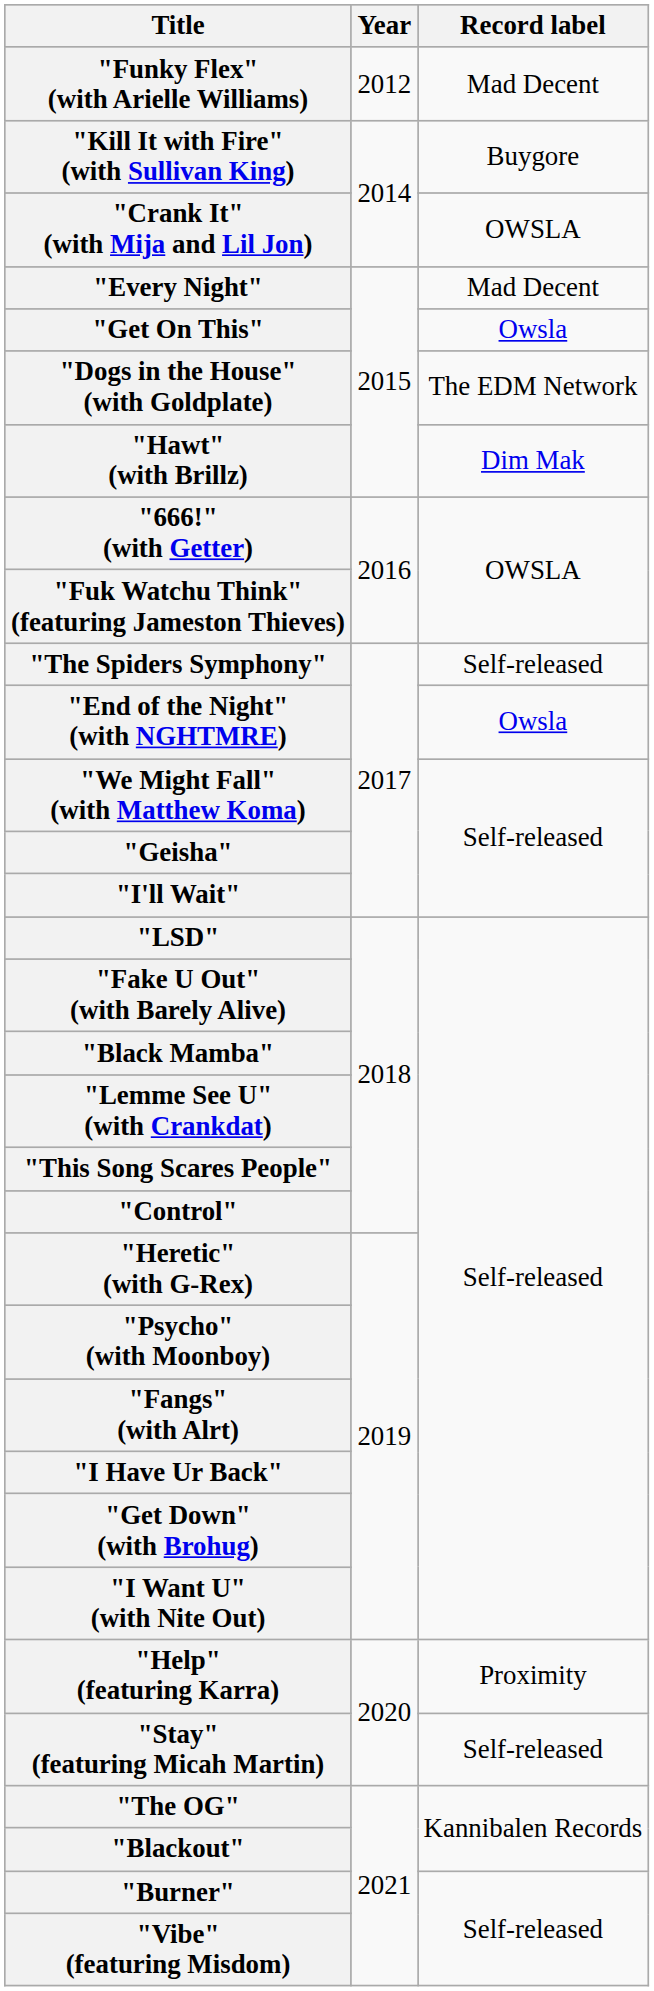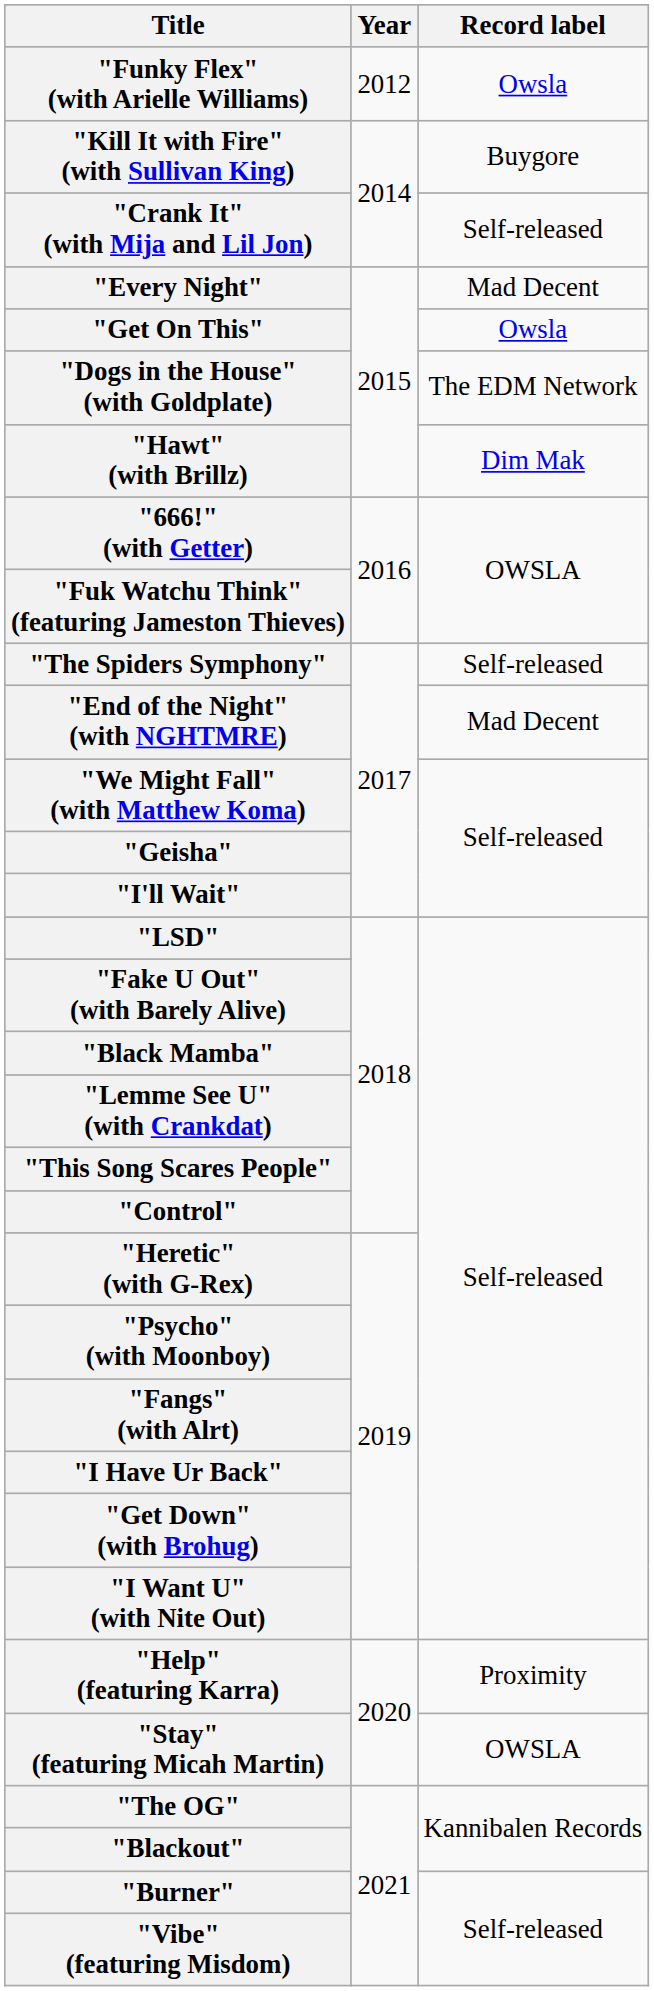"Funky Flex" (with Arielle Williams) | Record label: Mad Decent -> Owsla
"Crank It" (with Mija and Lil Jon) | Record label: OWSLA -> Self-released
"End of the Night" (with NGHTMRE) | Record label: Owsla -> Mad Decent
"Stay" (featuring Micah Martin) | Record label: Self-released -> OWSLA
